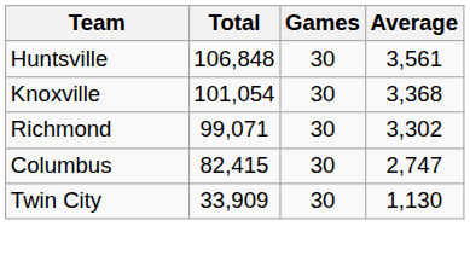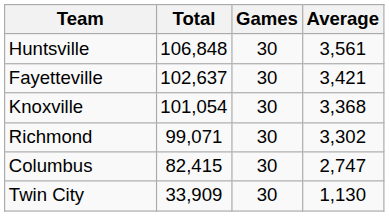+ row: Fayetteville | 102,637 | 30 | 3,421
